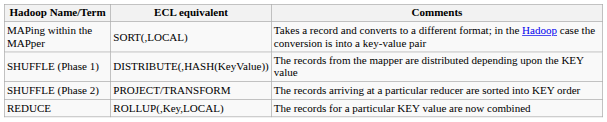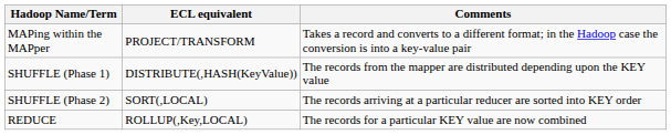MAPing within the MAPper | ECL equivalent: SORT(,LOCAL) -> PROJECT/TRANSFORM
SHUFFLE (Phase 2) | ECL equivalent: PROJECT/TRANSFORM -> SORT(,LOCAL)
